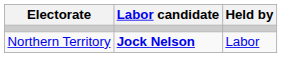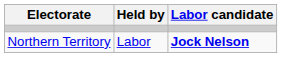columns swapped: Held by <-> Labor candidate
